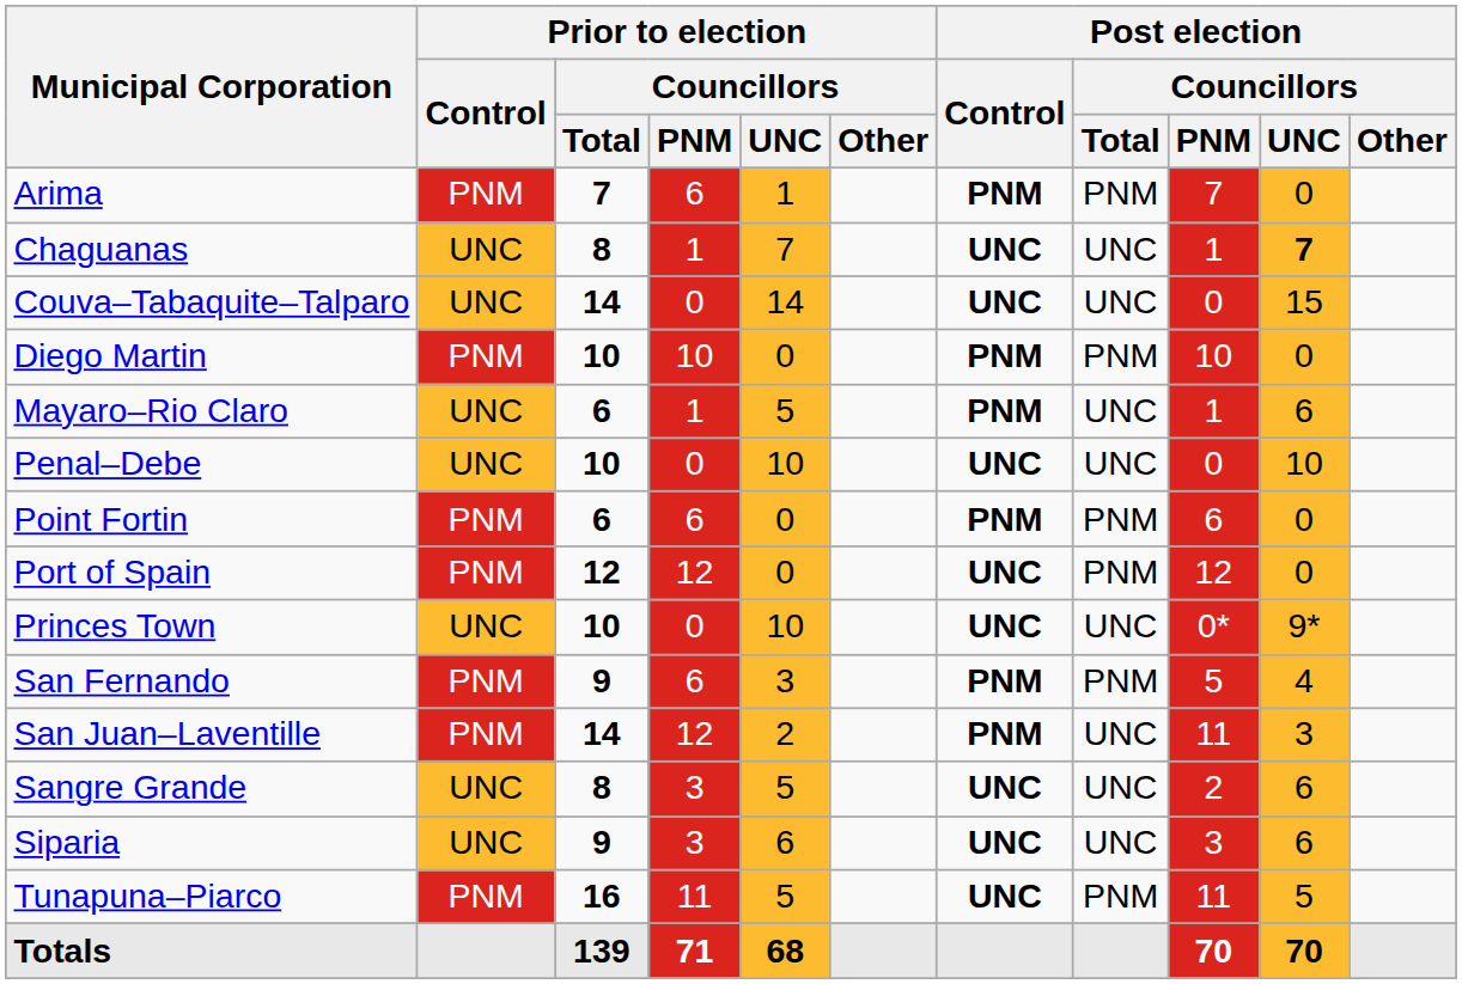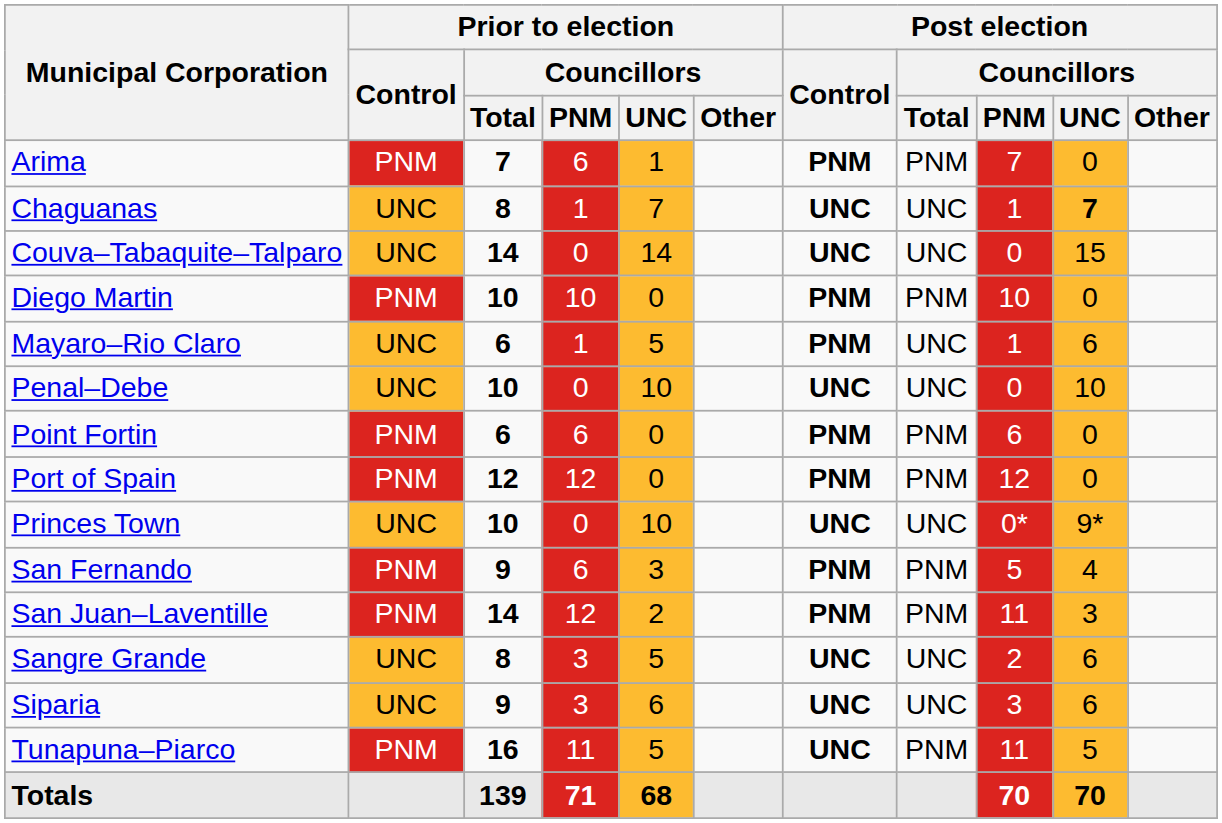Port of Spain | Post election / Control: UNC -> PNM
San Juan–Laventille | Post election / Councillors / Total: UNC -> PNM
